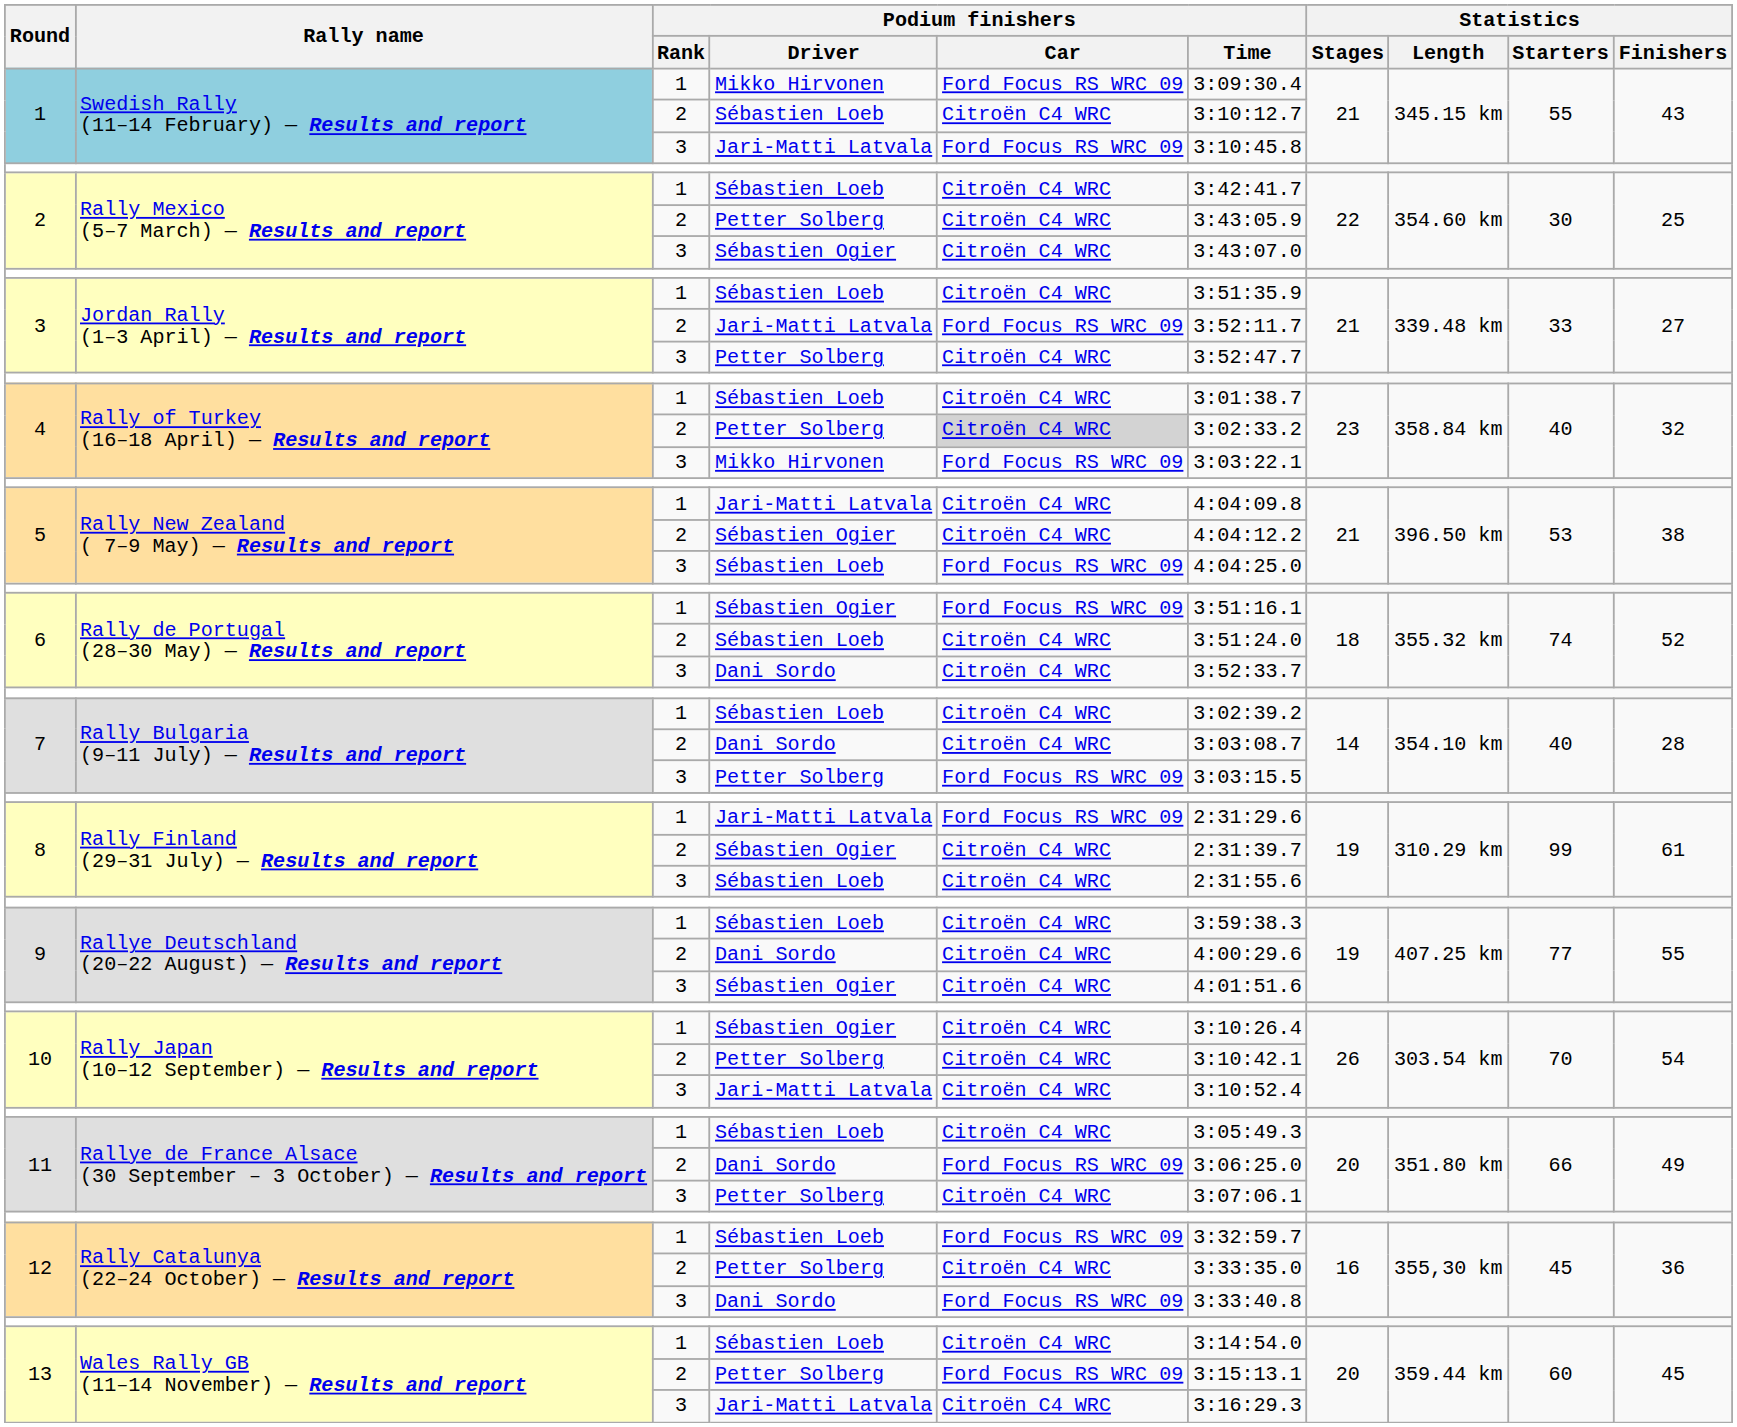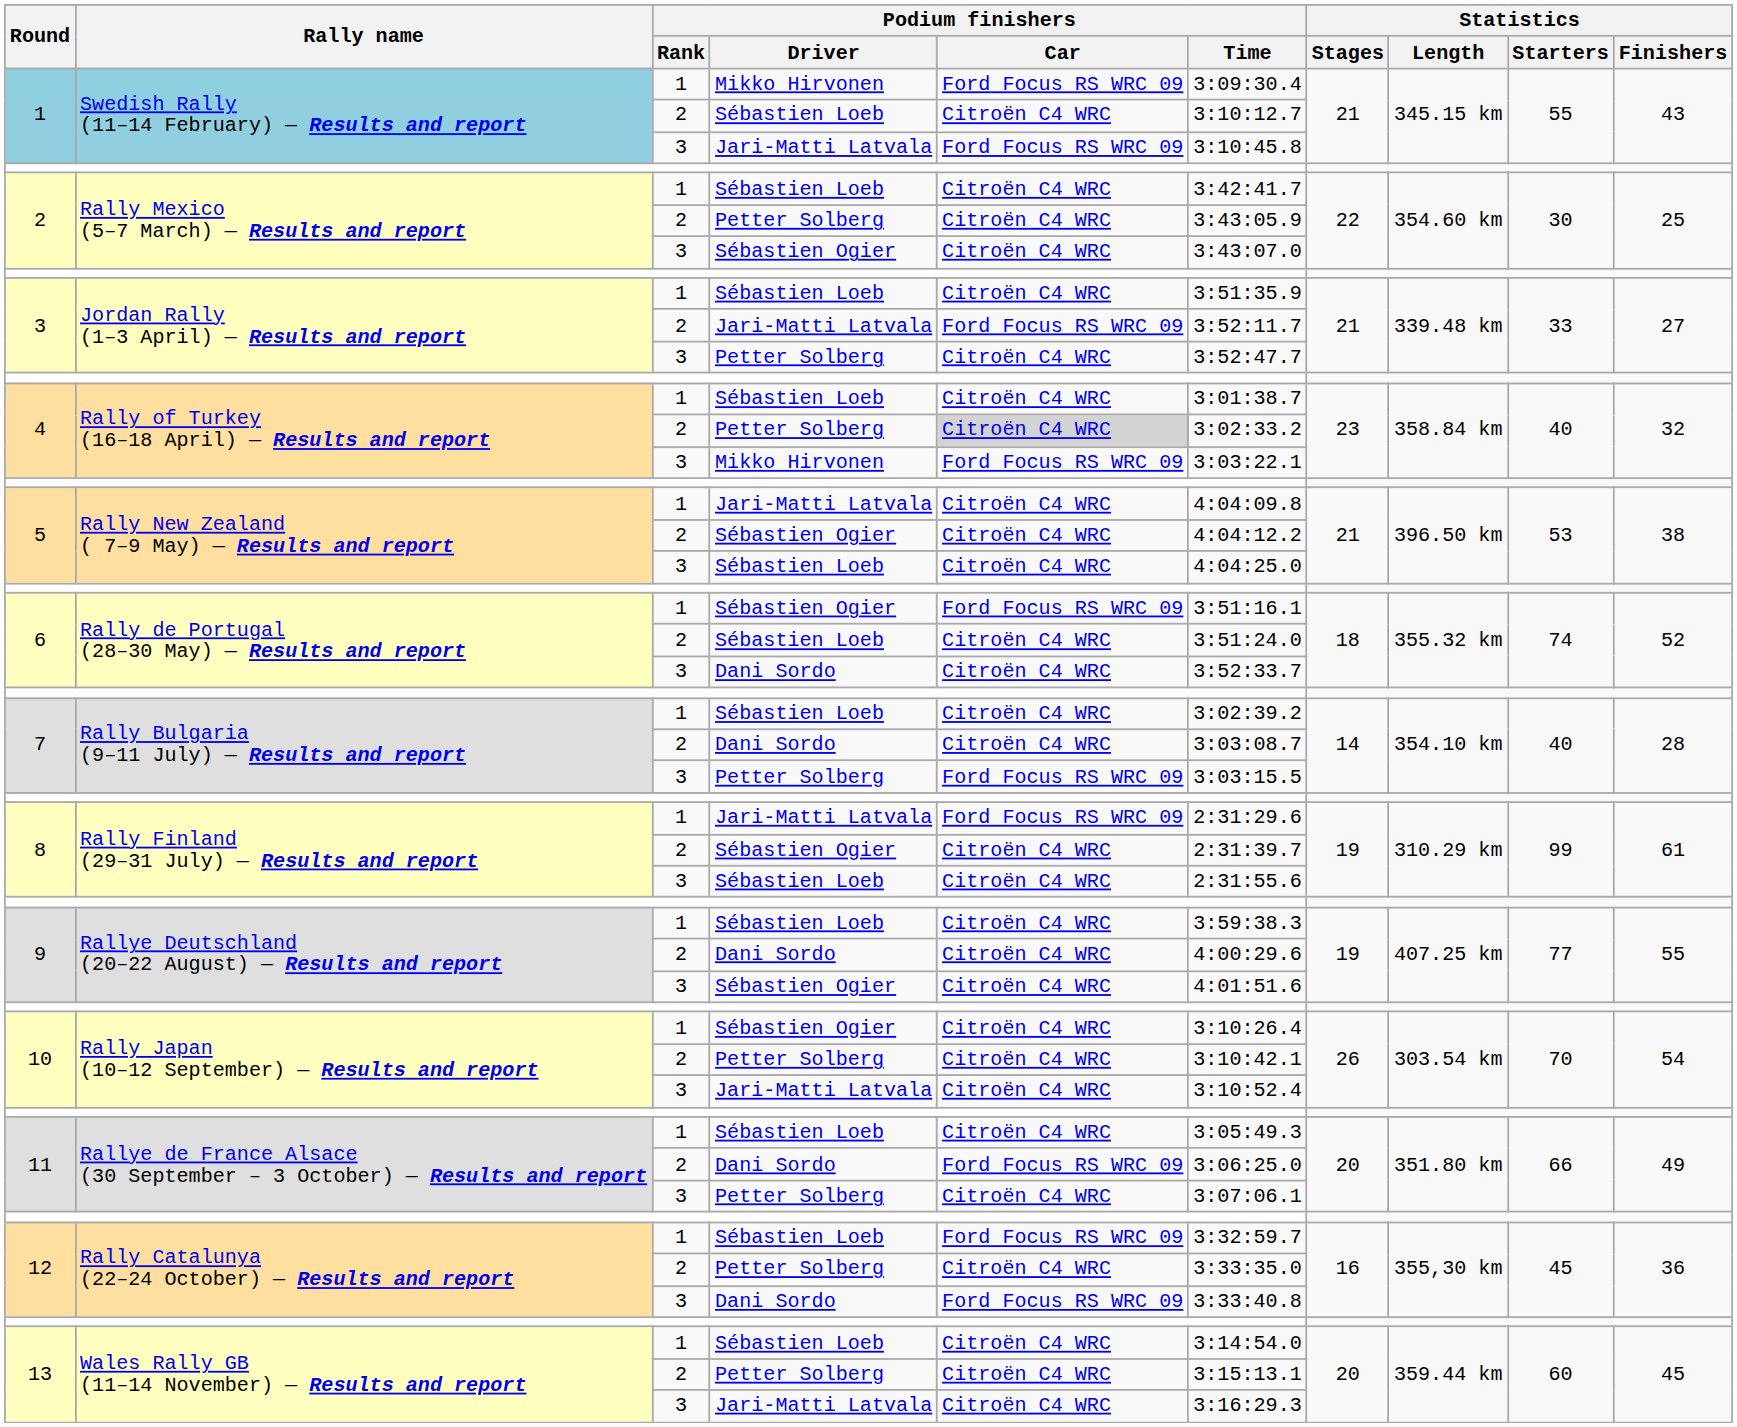5 / Sébastien Loeb | Podium finishers / Car: Ford Focus RS WRC 09 -> Citroën C4 WRC
13 / Petter Solberg | Podium finishers / Car: Ford Focus RS WRC 09 -> Citroën C4 WRC
